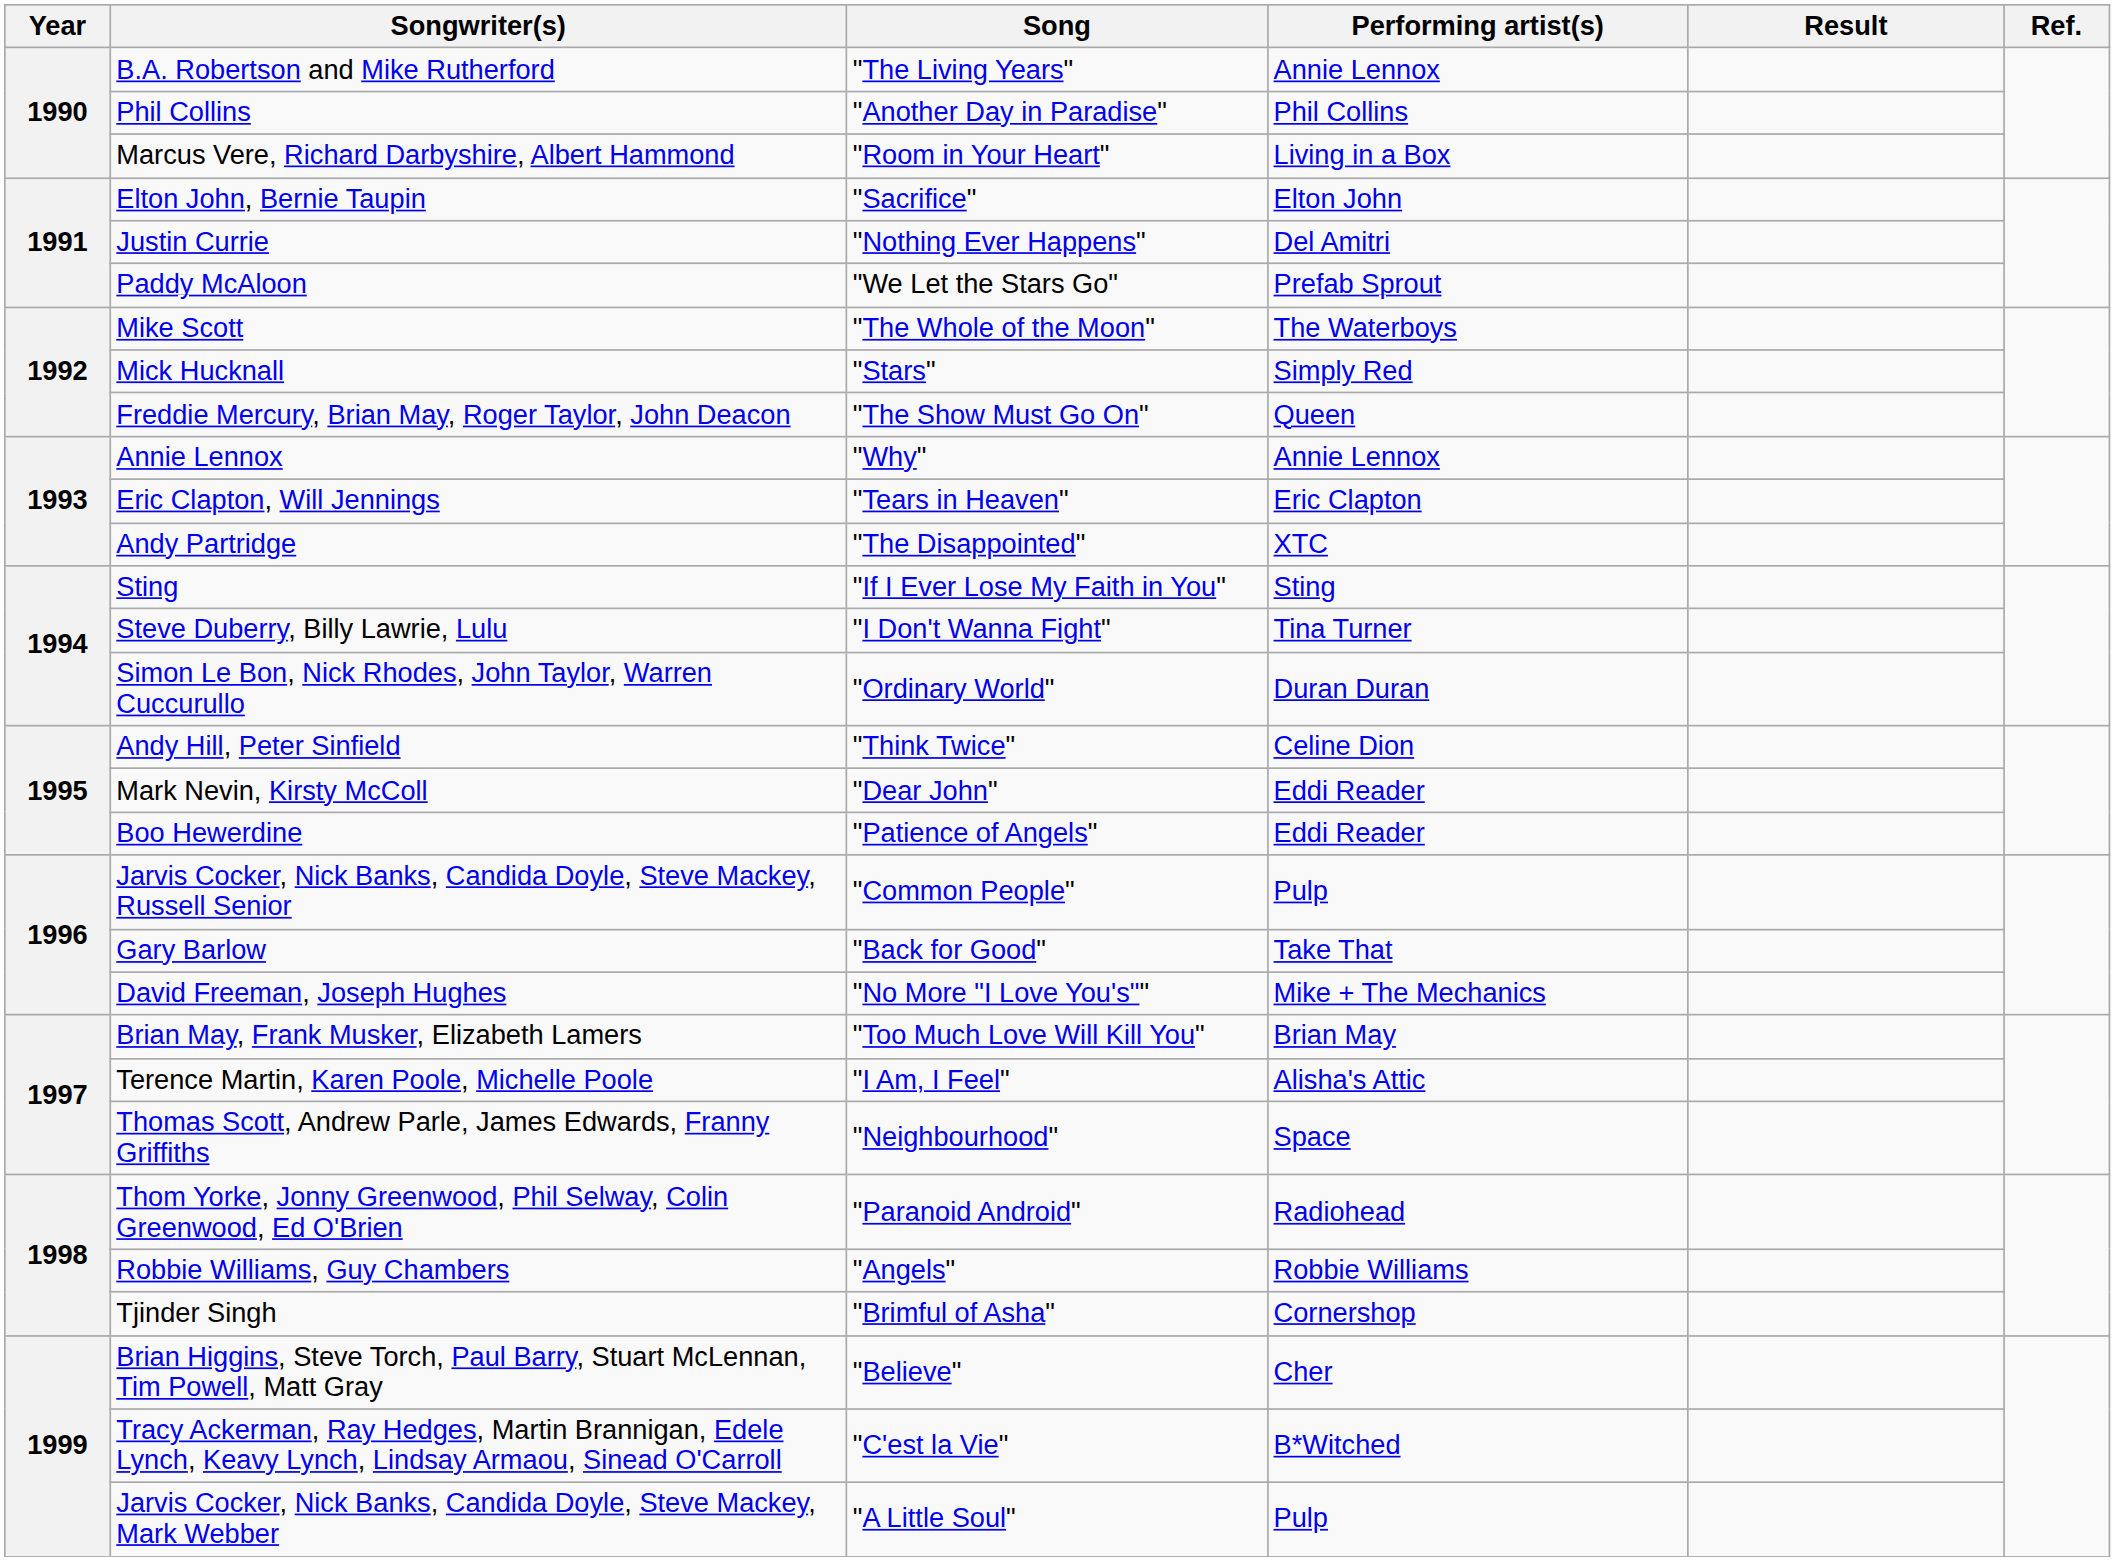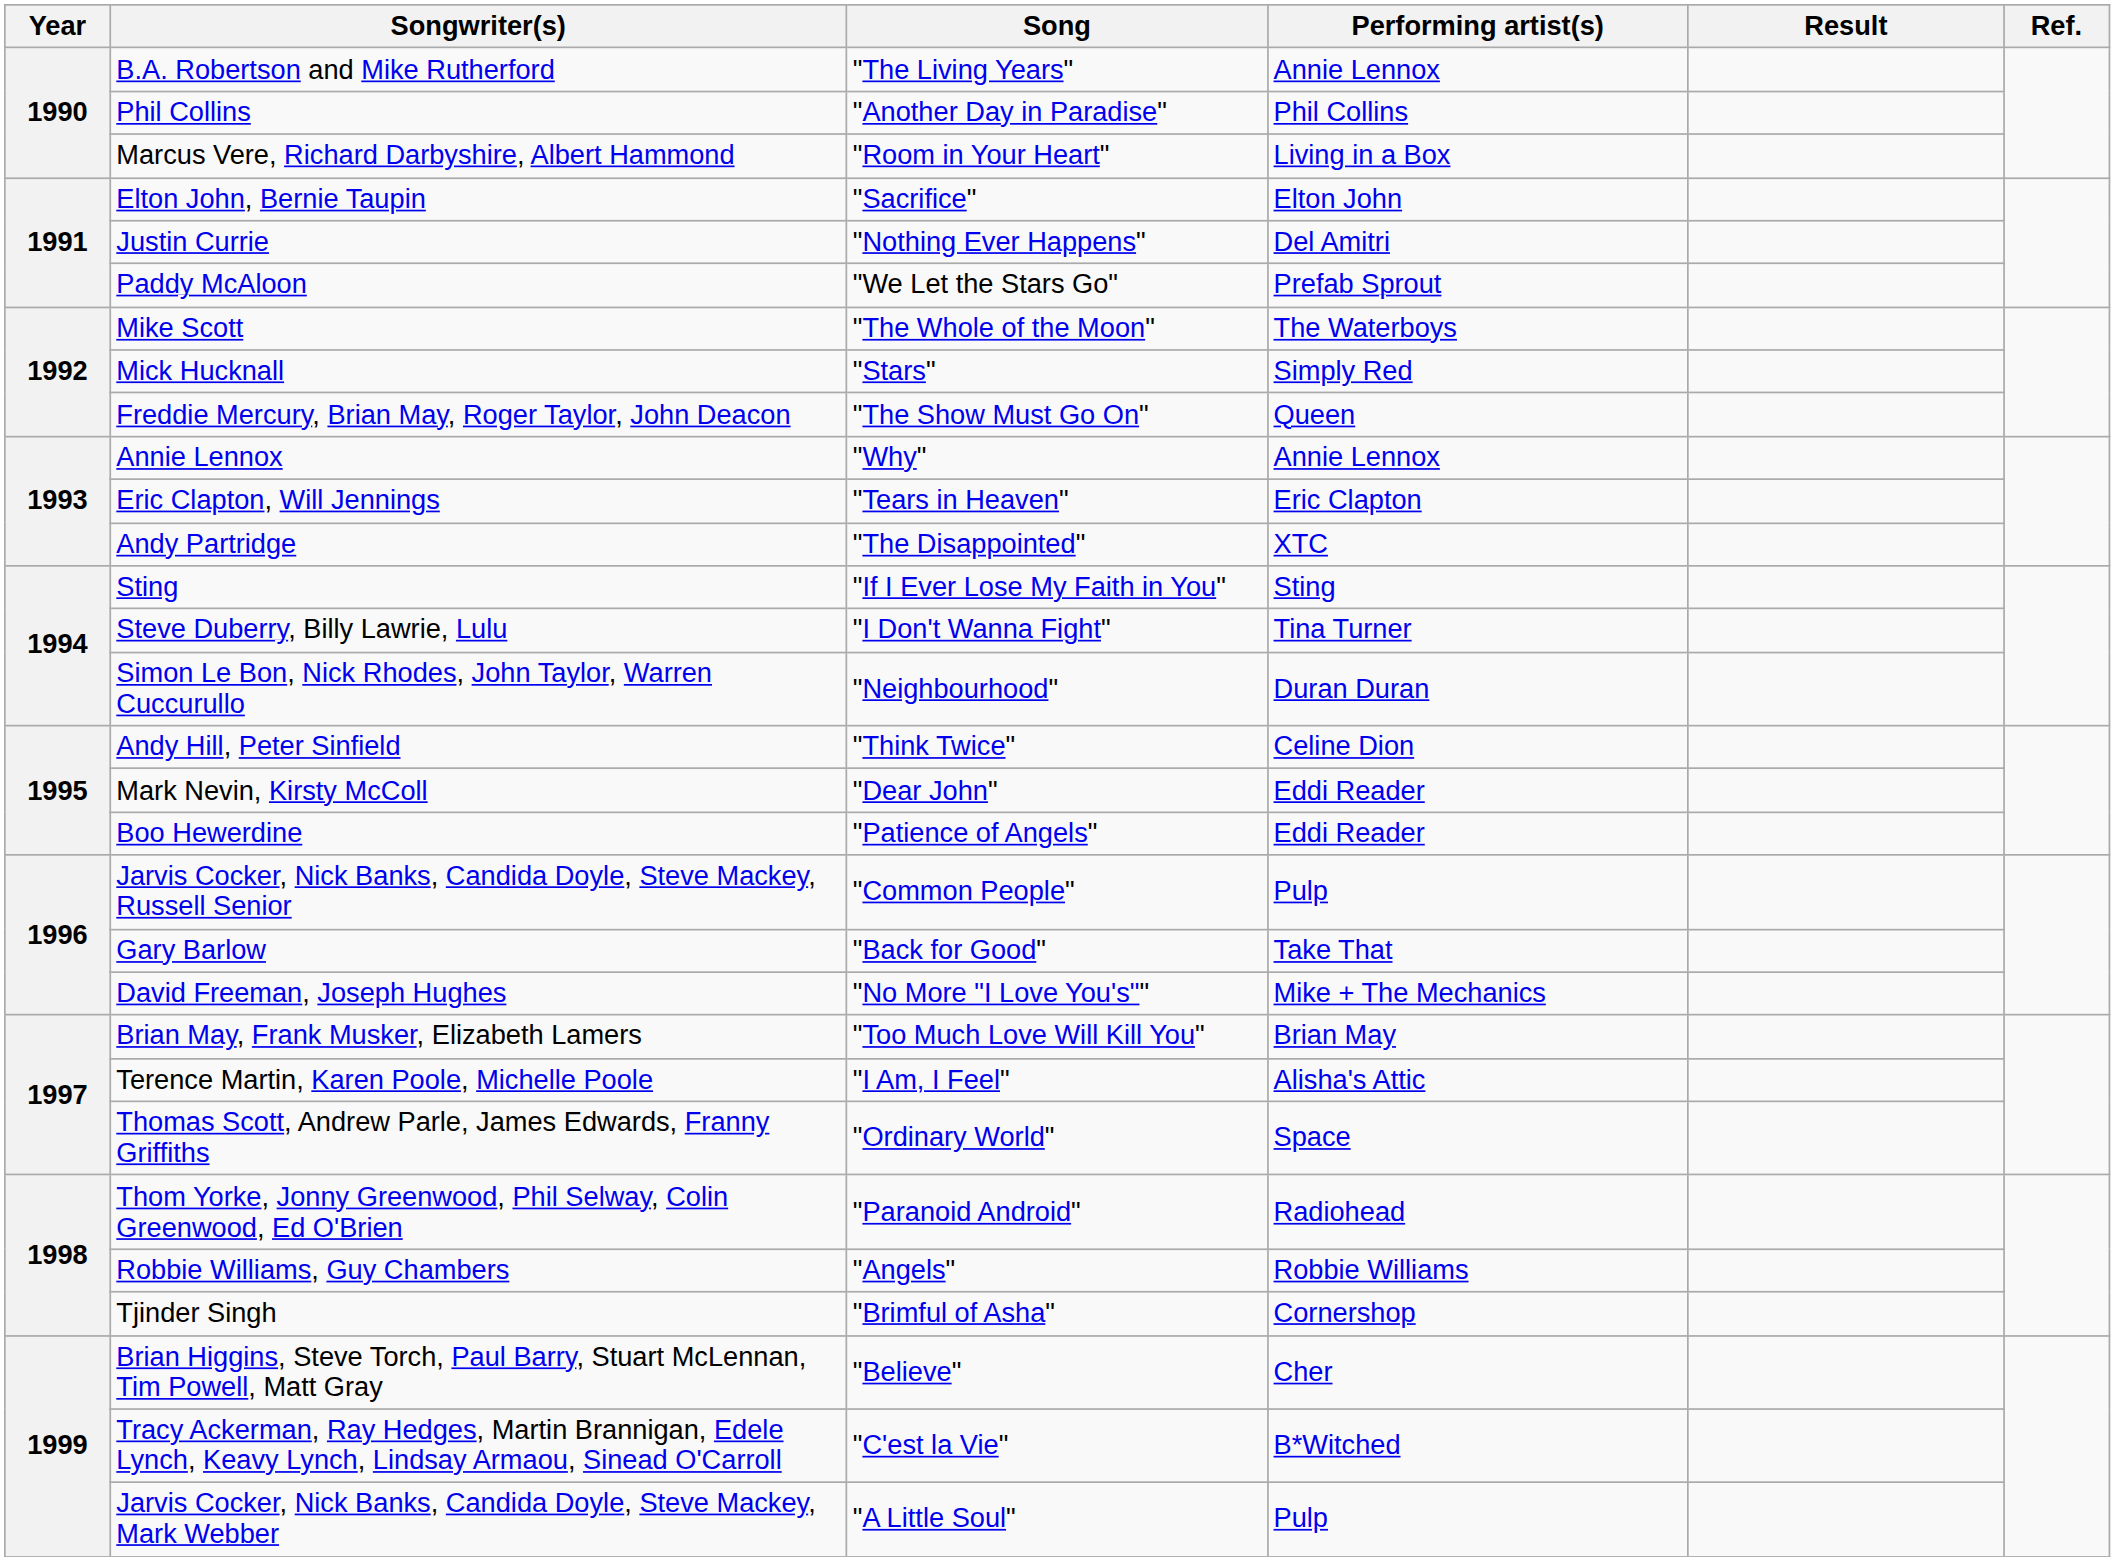Simon Le Bon, Nick Rhodes, John Taylor, Warren Cuccurullo | Song: "Ordinary World" -> "Neighbourhood"
Thomas Scott, Andrew Parle, James Edwards, Franny Griffiths | Song: "Neighbourhood" -> "Ordinary World"
